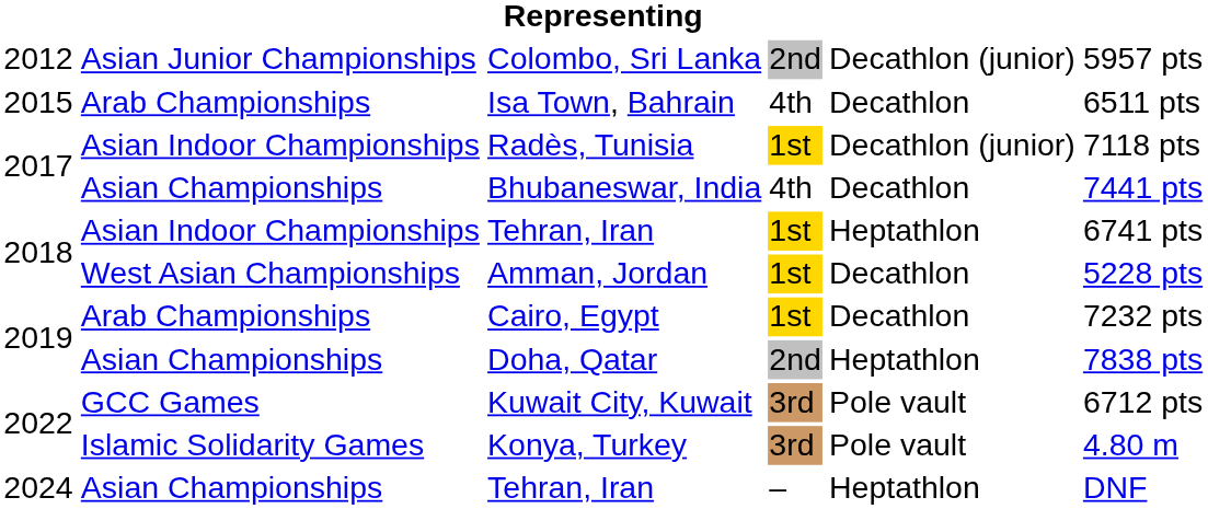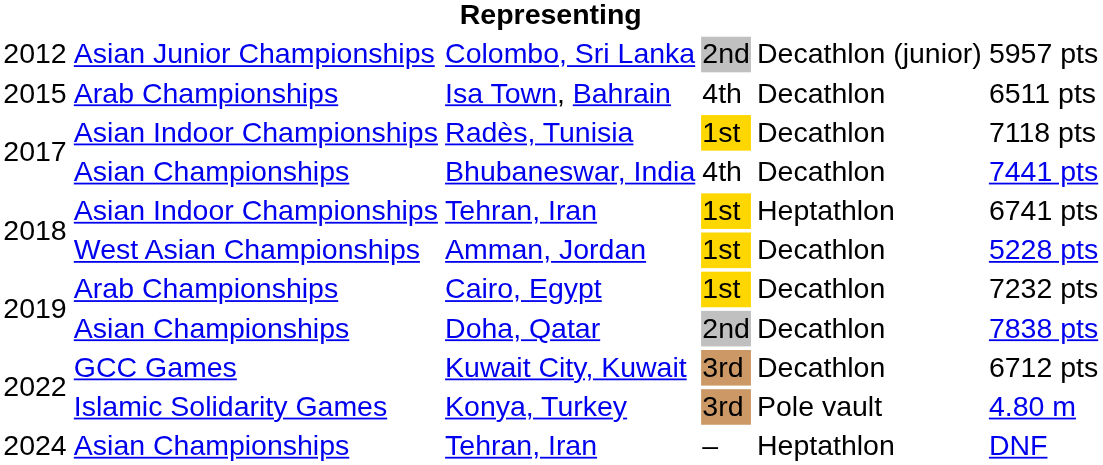Radès, Tunisia | column 5: Decathlon (junior) -> Decathlon
Doha, Qatar | column 5: Heptathlon -> Decathlon
Kuwait City, Kuwait | column 5: Pole vault -> Decathlon
